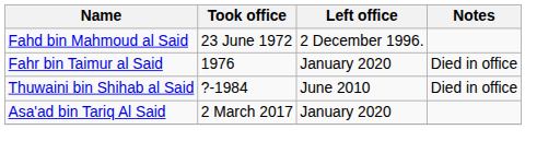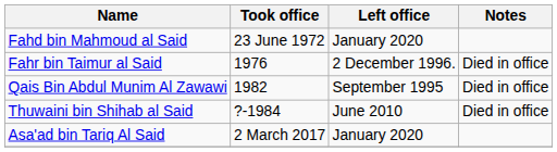Fahd bin Mahmoud al Said | Left office: 2 December 1996. -> January 2020
Fahr bin Taimur al Said | Left office: January 2020 -> 2 December 1996.
+ row: Qais Bin Abdul Munim Al Zawawi | 1982 | September 1995 | Died in office
